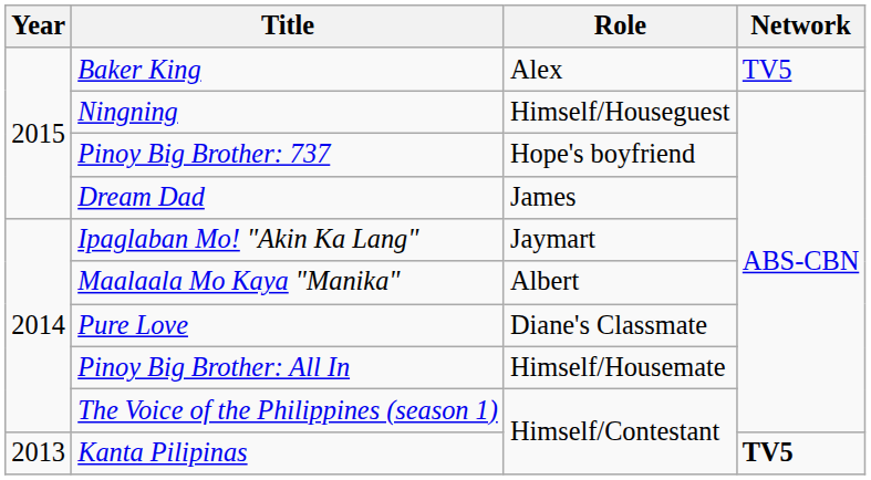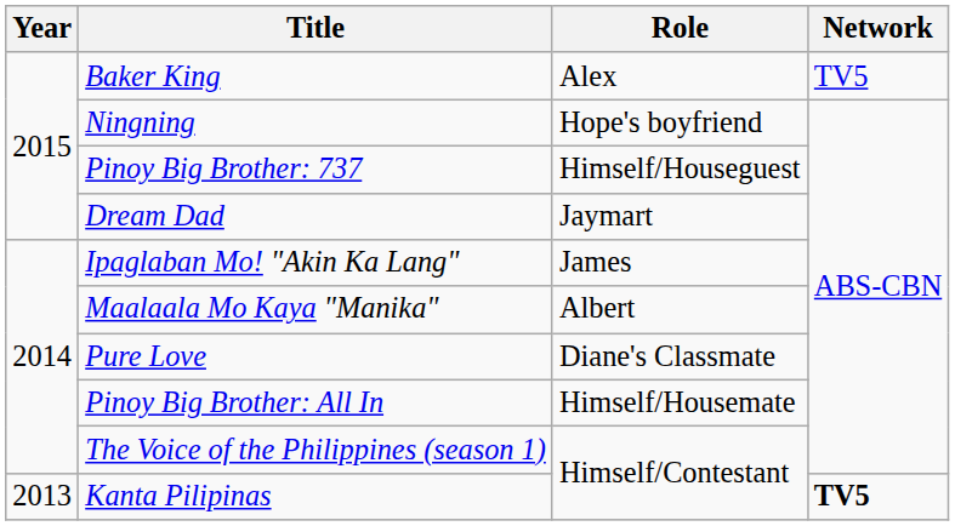Ningning | Role: Himself/Houseguest -> Hope's boyfriend
Pinoy Big Brother: 737 | Role: Hope's boyfriend -> Himself/Houseguest
Dream Dad | Role: James -> Jaymart
Ipaglaban Mo! "Akin Ka Lang" | Role: Jaymart -> James
